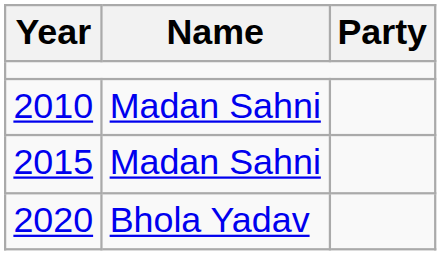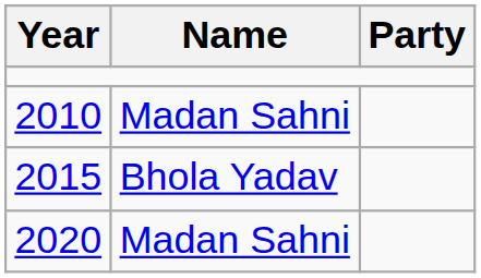2015 | Name: Madan Sahni -> Bhola Yadav
2020 | Name: Bhola Yadav -> Madan Sahni
